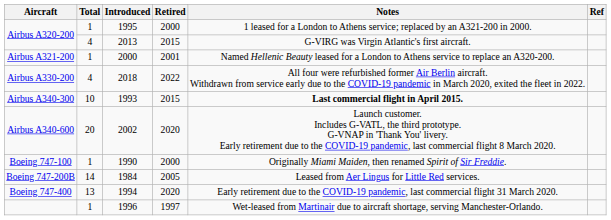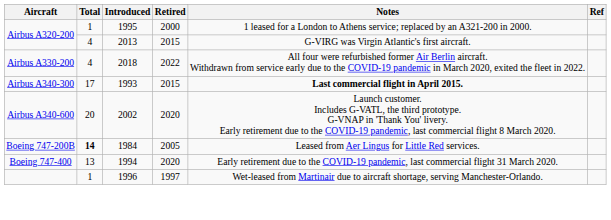- row: Airbus A321-200 | 1 | 2000 | 2001 | Named Hellenic Beauty leased for a London to Athens service to replace an A320-200.
Airbus A340-300 | Total: 10 -> 17
- row: Boeing 747-100 | 1 | 1990 | 2000 | Originally Miami Maiden, then renamed Spirit of Sir Freddie.
Boeing 747-200B | Total: normal -> bold
